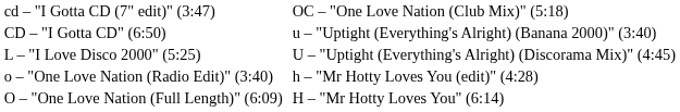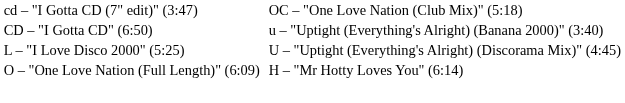- row: o – "One Love Nation (Radio Edit)" (3:40) | h – "Mr Hotty Loves You (edit)" (4:28)
